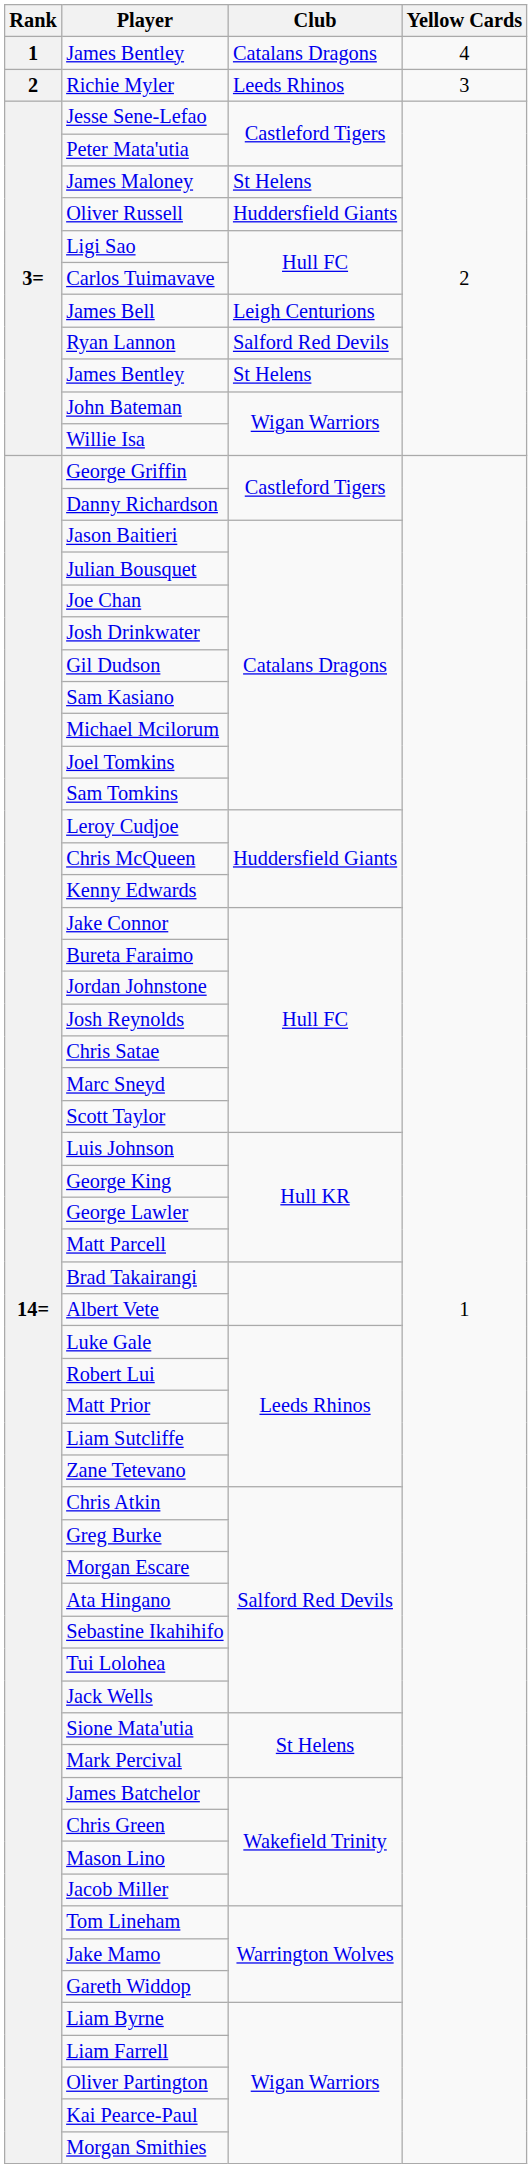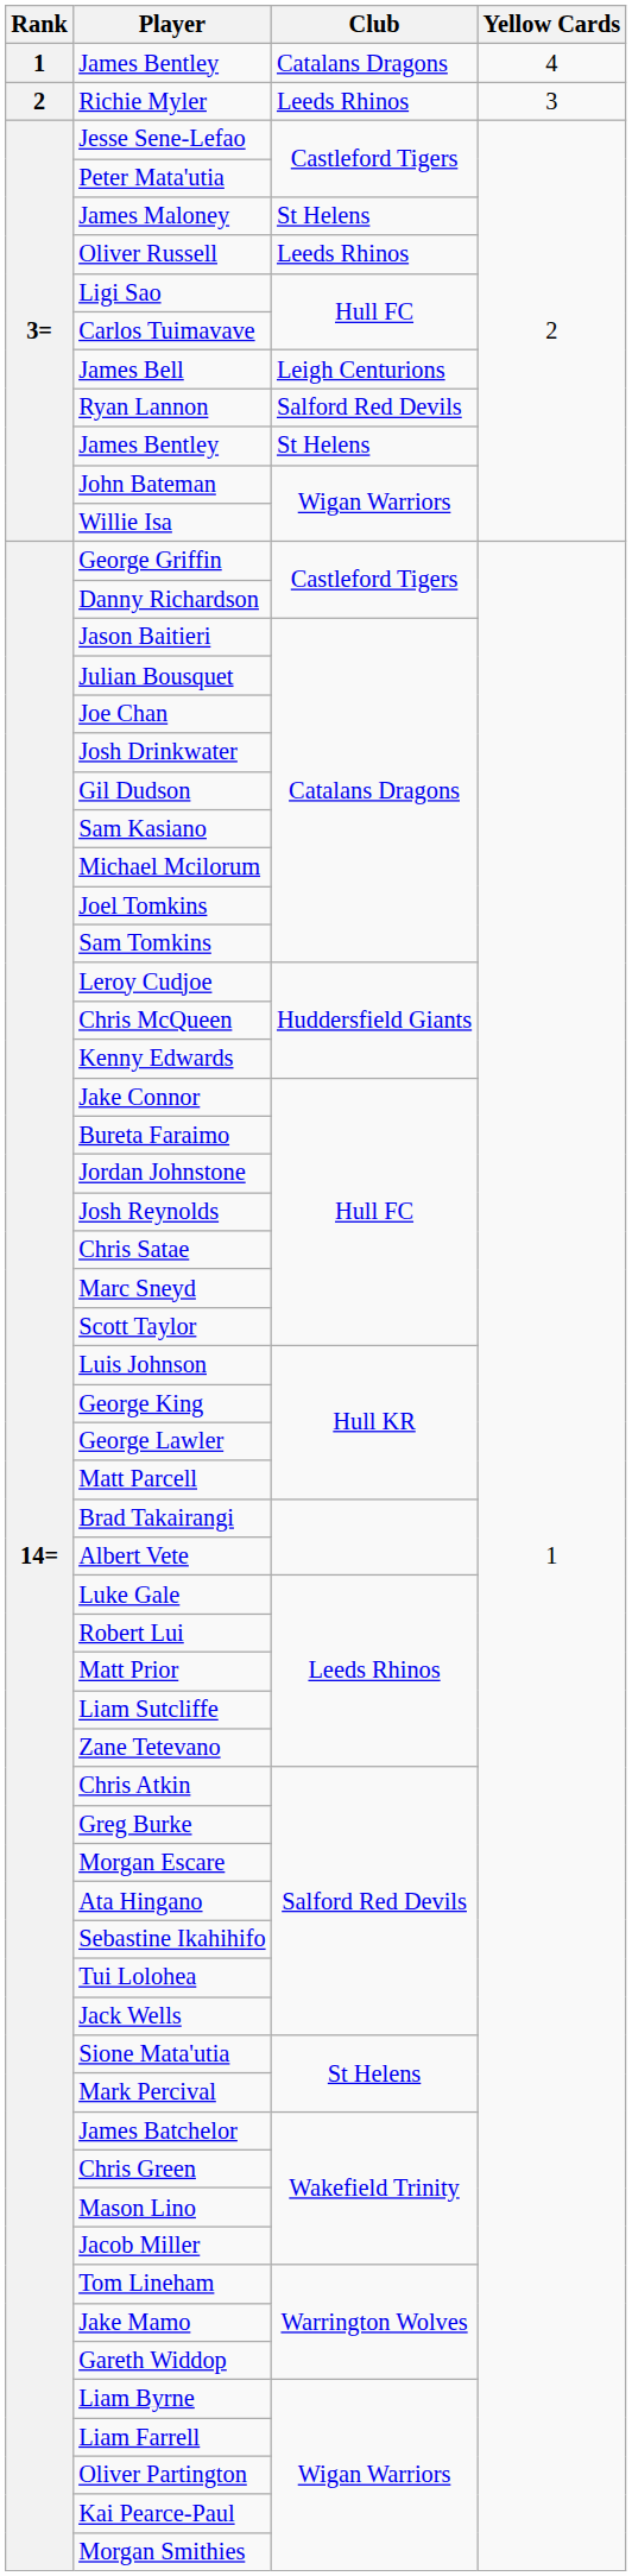Oliver Russell | Club: Huddersfield Giants -> Leeds Rhinos
